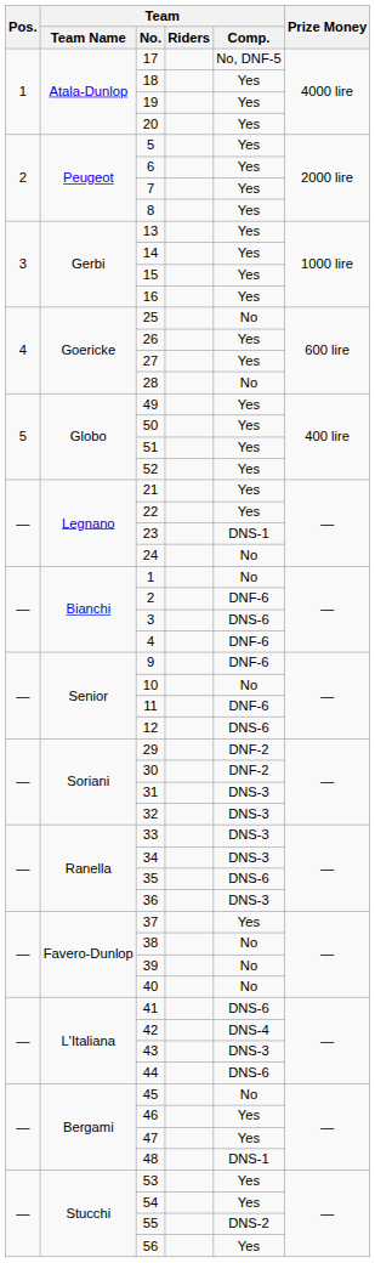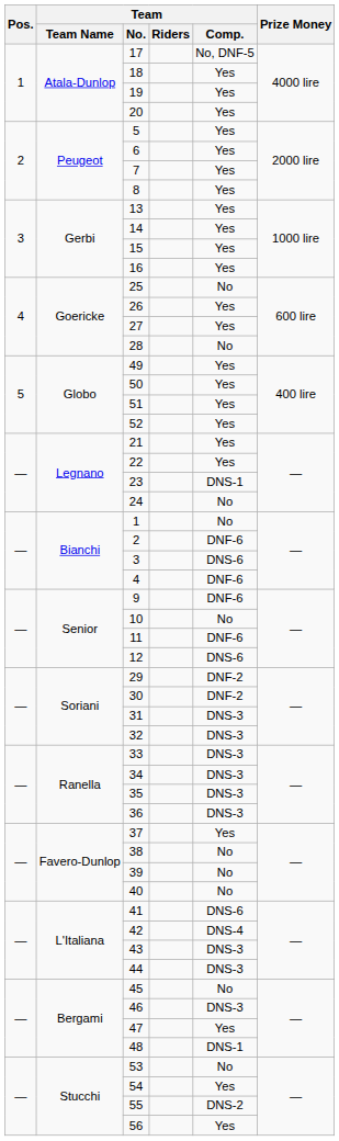35 | Team / Comp.: DNS-6 -> DNS-3
44 | Team / Comp.: DNS-6 -> DNS-3
46 | Team / Comp.: Yes -> DNS-3
53 | Team / Comp.: Yes -> No
